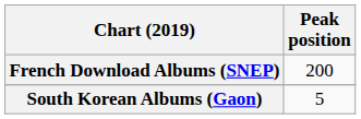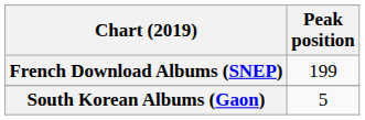French Download Albums (SNEP) | Peak position: 200 -> 199
